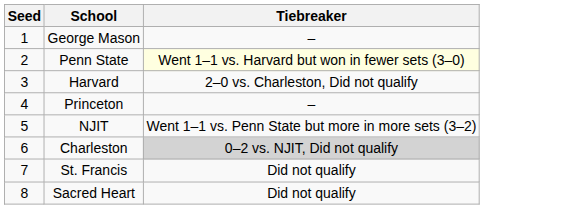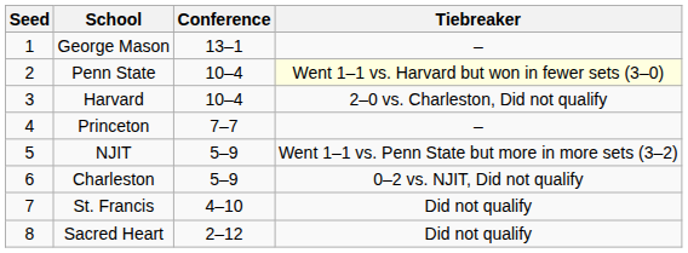+ column: Conference | 13–1 | 10–4 | 10–4 | 7–7 | 5–9 | 5–9 | 4–10 | 2–12
Charleston | Tiebreaker: lightgrey background -> no background
